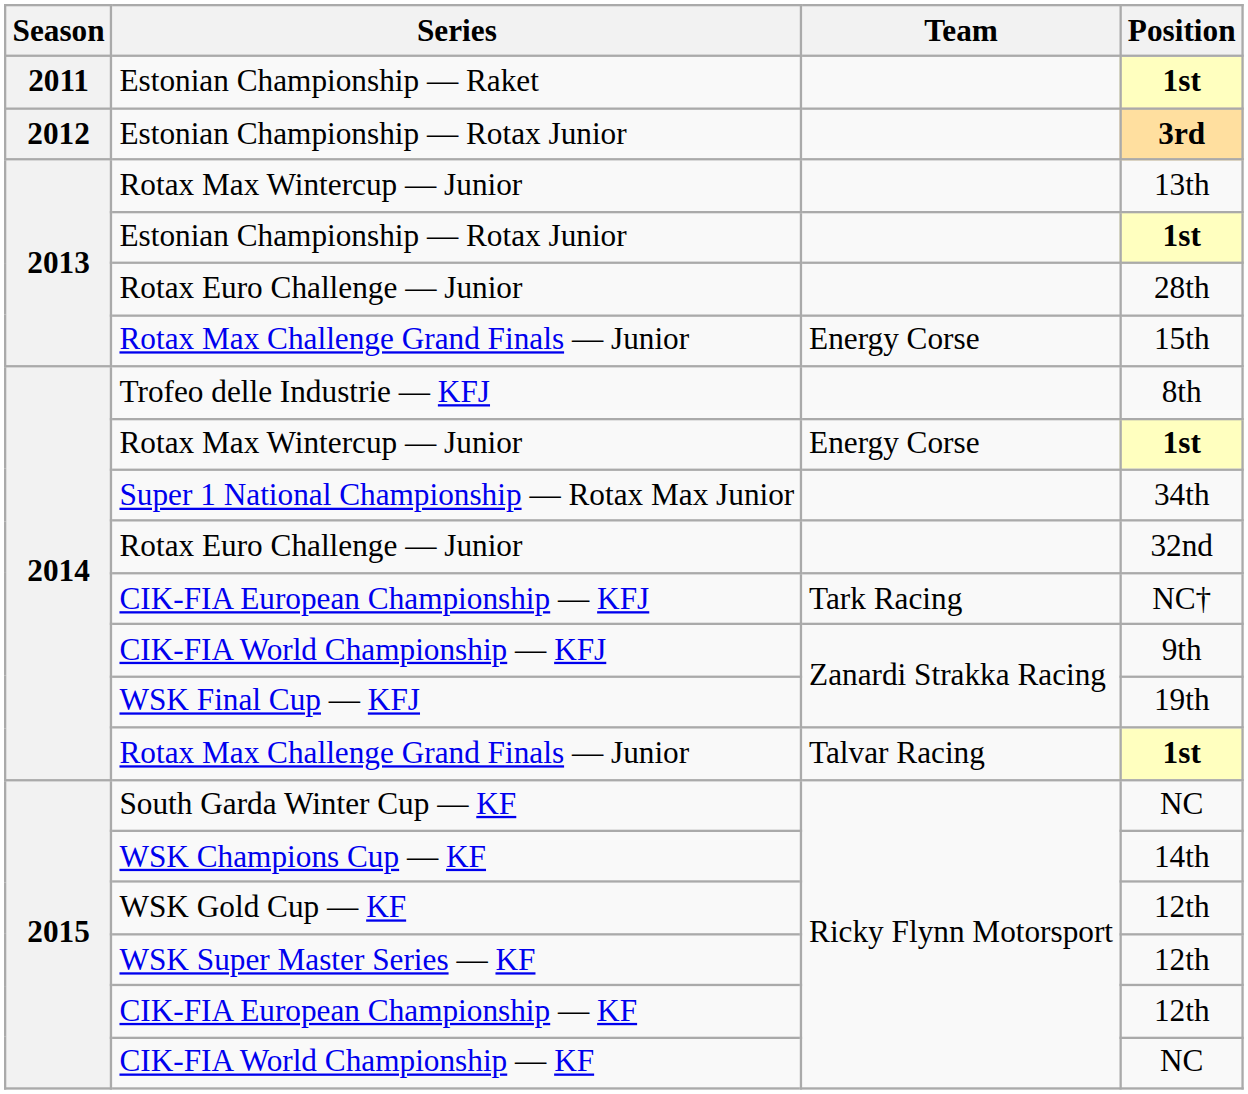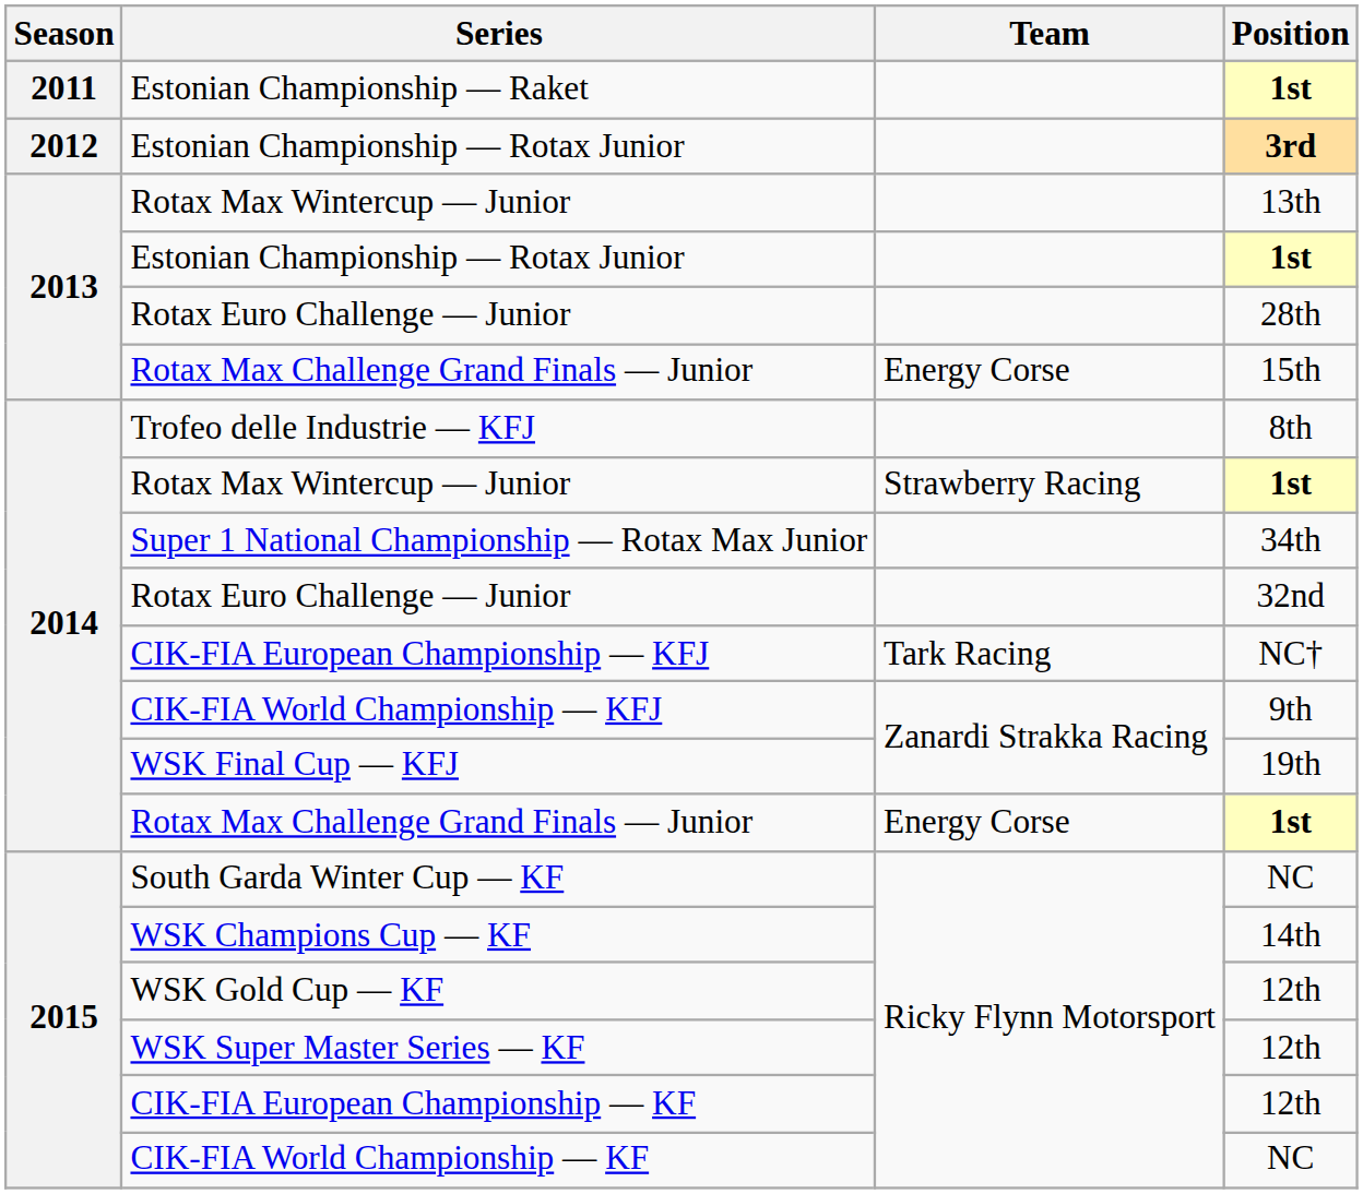Rotax Max Wintercup — Junior / 1st | Team: Energy Corse -> Strawberry Racing
Rotax Max Challenge Grand Finals — Junior / 1st | Team: Talvar Racing -> Energy Corse
